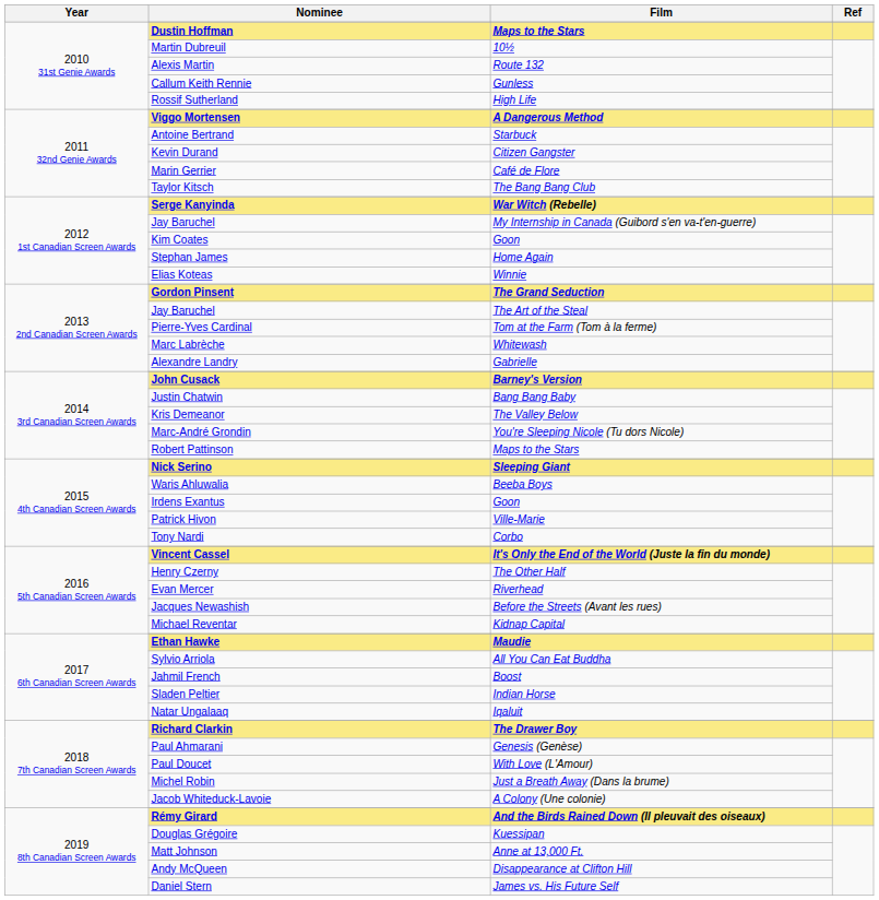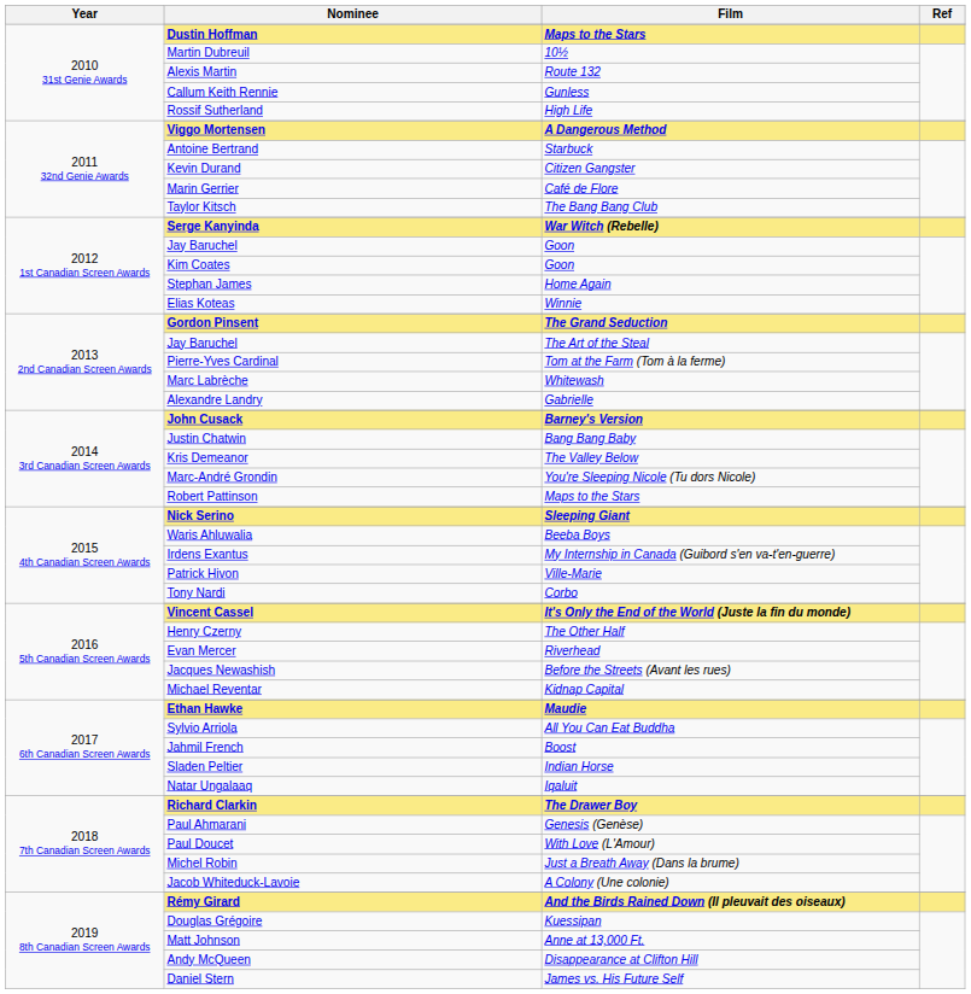2012 1st Canadian Screen Awards / Jay Baruchel | Film: My Internship in Canada (Guibord s'en va-t'en-guerre) -> Goon
Irdens Exantus | Film: Goon -> My Internship in Canada (Guibord s'en va-t'en-guerre)
